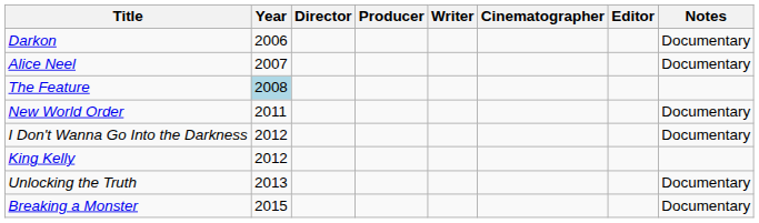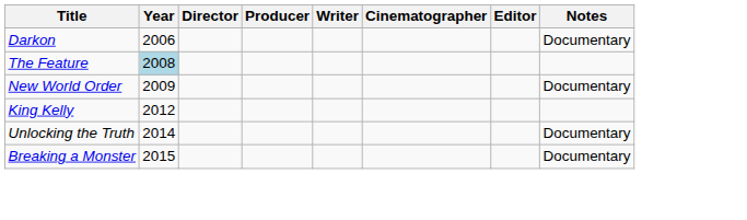- row: Alice Neel | 2007 | Documentary
New World Order | Year: 2011 -> 2009
- row: I Don't Wanna Go Into the Darkness | 2012 | Documentary
Unlocking the Truth | Year: 2013 -> 2014
